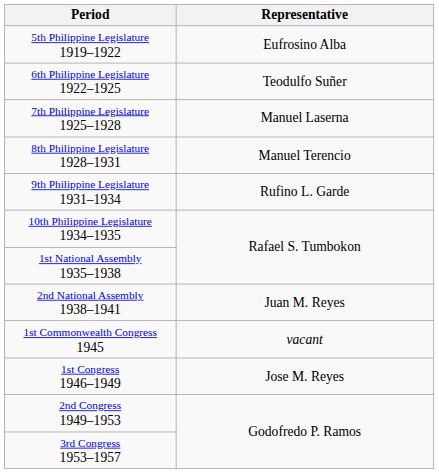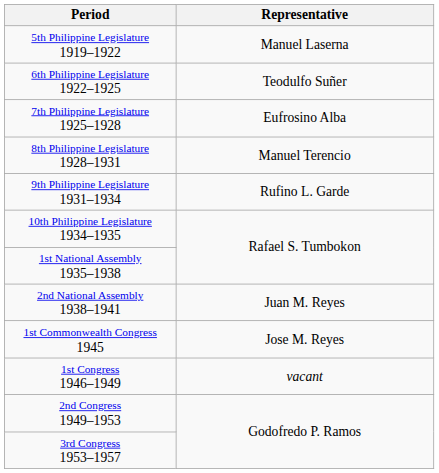5th Philippine Legislature 1919–1922 | Representative: Eufrosino Alba -> Manuel Laserna
7th Philippine Legislature 1925–1928 | Representative: Manuel Laserna -> Eufrosino Alba
1st Commonwealth Congress 1945 | Representative: vacant -> Jose M. Reyes
1st Congress 1946–1949 | Representative: Jose M. Reyes -> vacant
